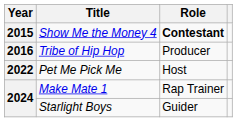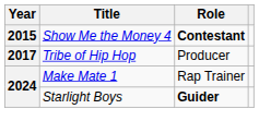Tribe of Hip Hop | Year: 2016 -> 2017
- row: 2022 | Pet Me Pick Me | Host
Starlight Boys | Role: normal -> bold
